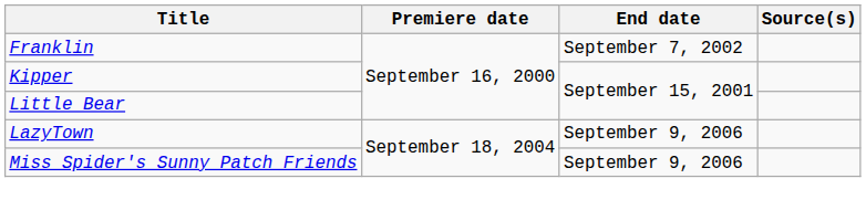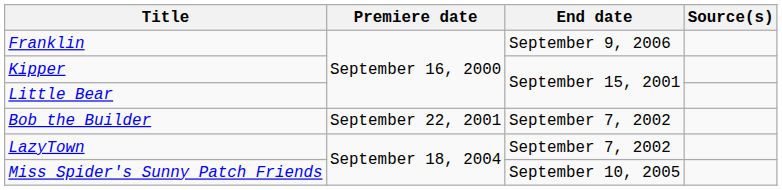Franklin | End date: September 7, 2002 -> September 9, 2006
+ row: Bob the Builder | September 22, 2001 | September 7, 2002
LazyTown | End date: September 9, 2006 -> September 7, 2002
Miss Spider's Sunny Patch Friends | End date: September 9, 2006 -> September 10, 2005
